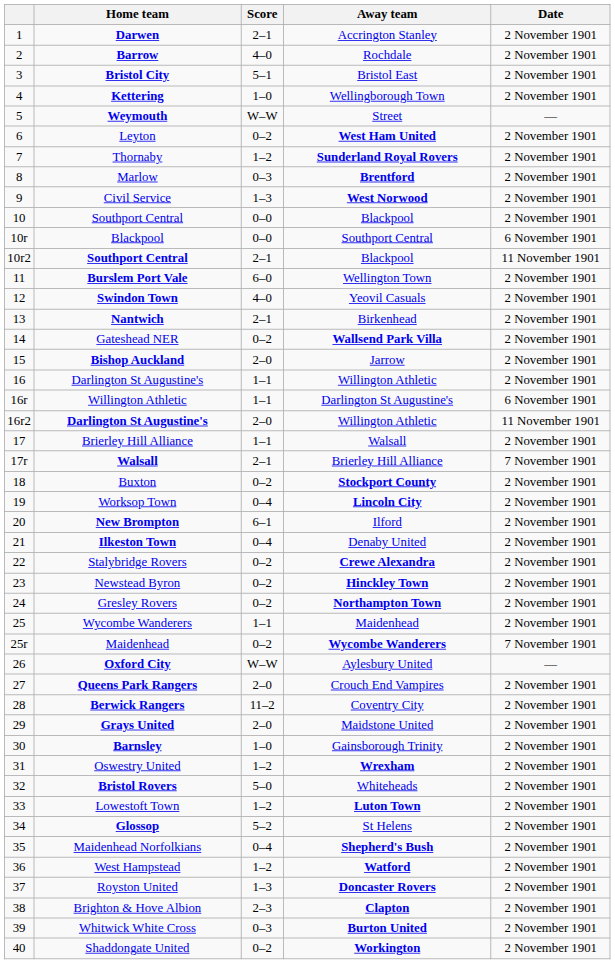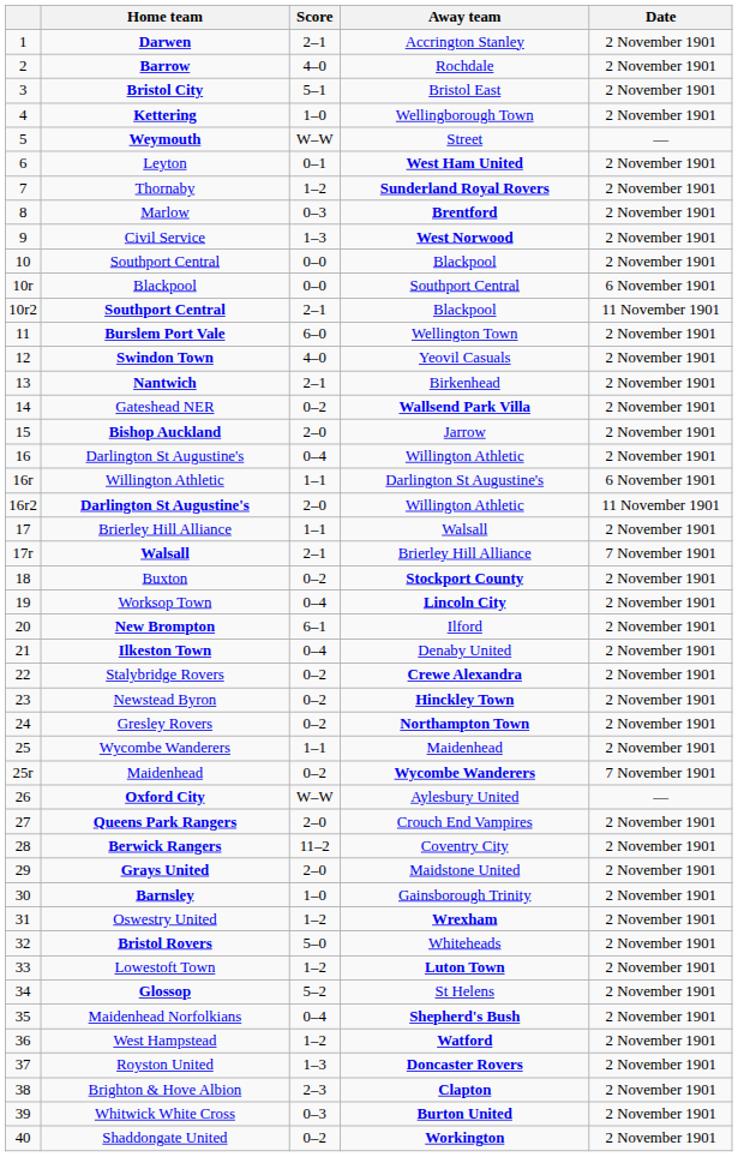Leyton | Score: 0–2 -> 0–1
16 / Darlington St Augustine's | Score: 1–1 -> 0–4
